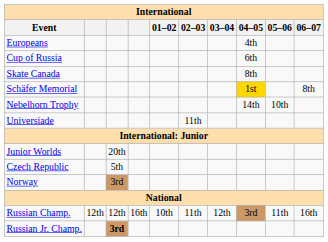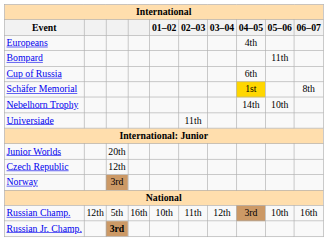+ row: Bompard | 11th
- row: Skate Canada | 8th
Czech Republic | column 3: 5th -> 12th
Russian Champ. | column 3: 12th -> 5th
Russian Champ. | 05–06: 11th -> 10th
